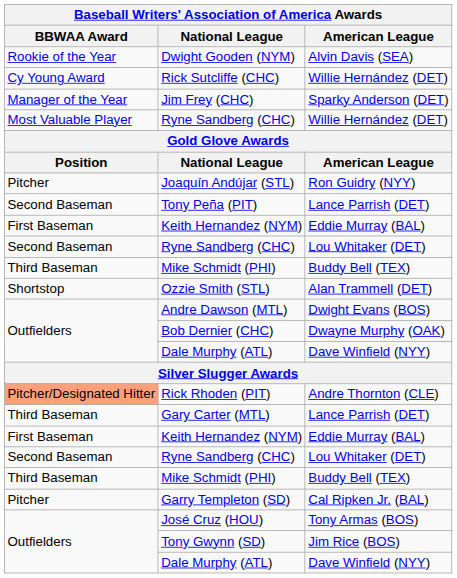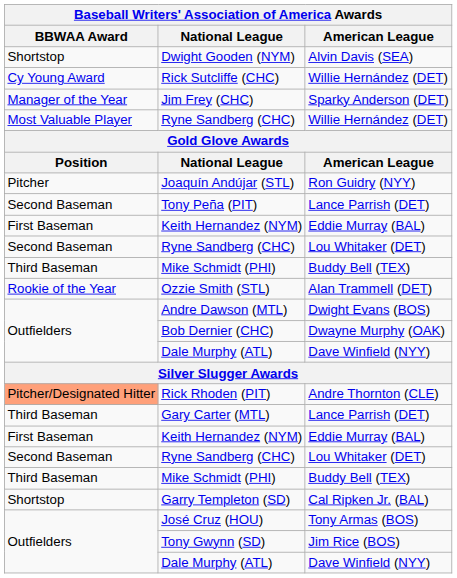Dwight Gooden (NYM) | BBWAA Award: Rookie of the Year -> Shortstop
Ozzie Smith (STL) | BBWAA Award: Shortstop -> Rookie of the Year
Garry Templeton (SD) | BBWAA Award: Pitcher -> Shortstop
